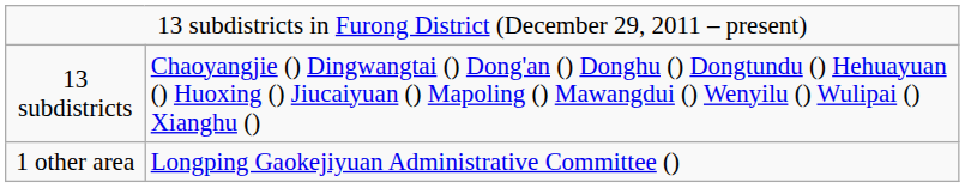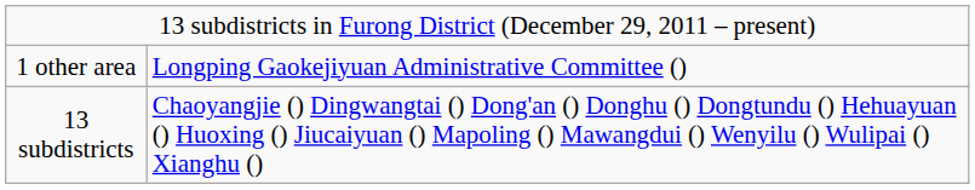rows swapped: 13 subdistricts <-> 1 other area
